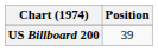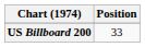US Billboard 200 | Position: 39 -> 33
